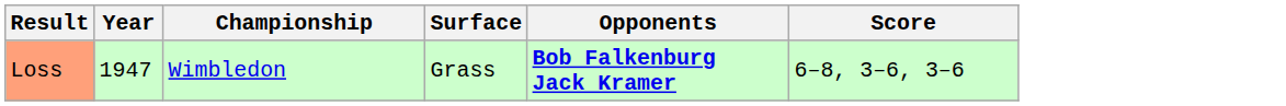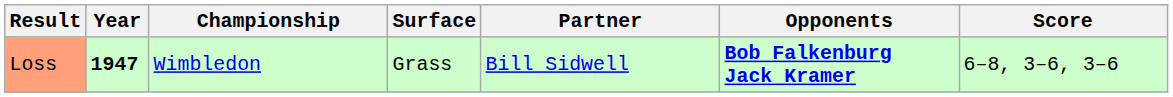+ column: Partner | Bill Sidwell
Loss | Year: normal -> bold
